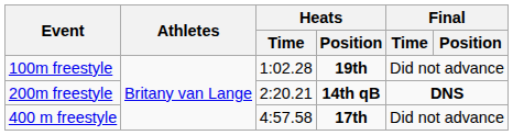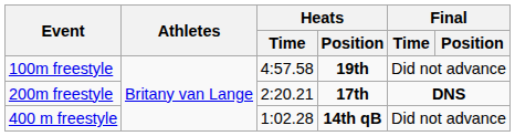100m freestyle | Heats / Time: 1:02.28 -> 4:57.58
200m freestyle | Heats / Position: 14th qB -> 17th
400 m freestyle | Heats / Time: 4:57.58 -> 1:02.28
400 m freestyle | Heats / Position: 17th -> 14th qB
